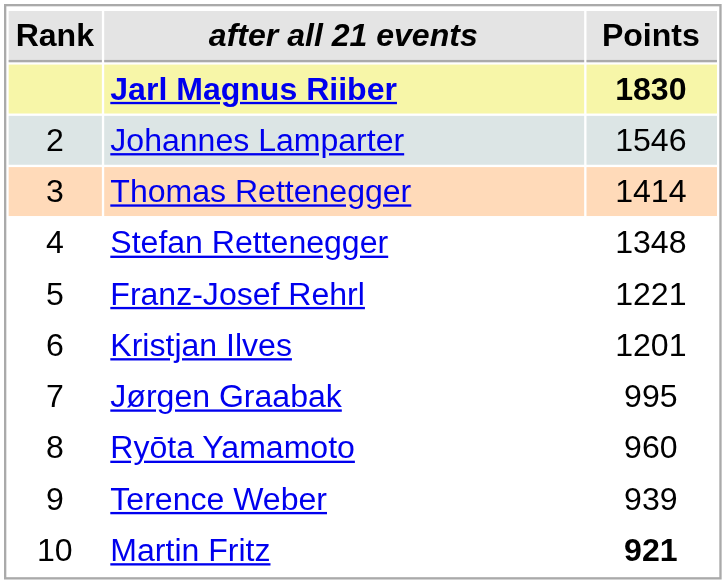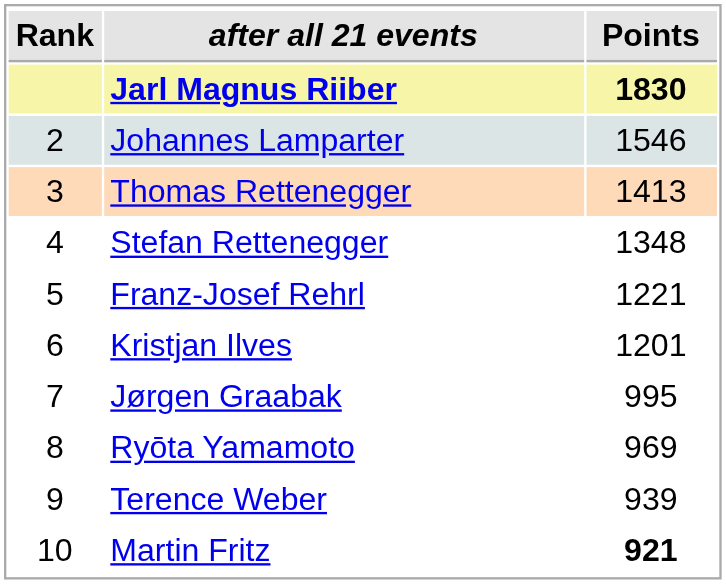Thomas Rettenegger | Points: 1414 -> 1413
Ryōta Yamamoto | Points: 960 -> 969
